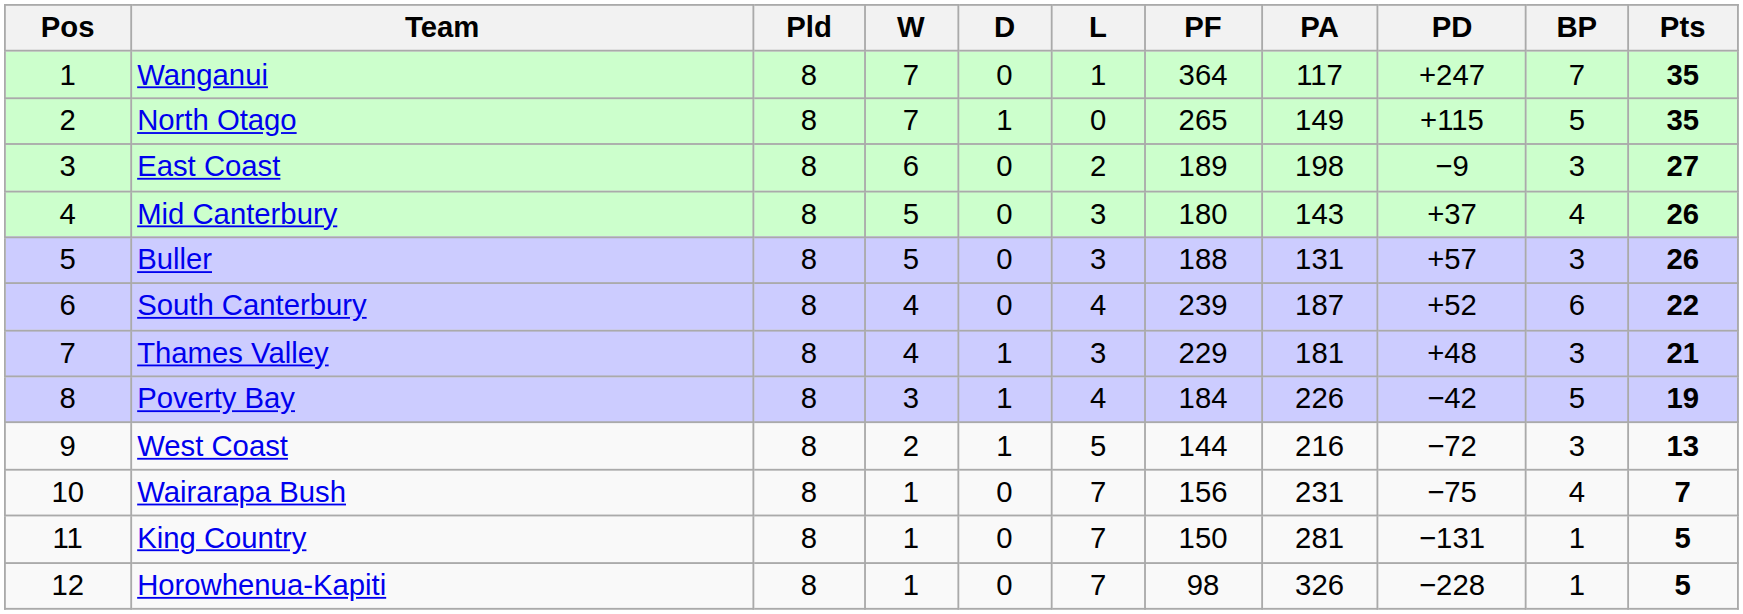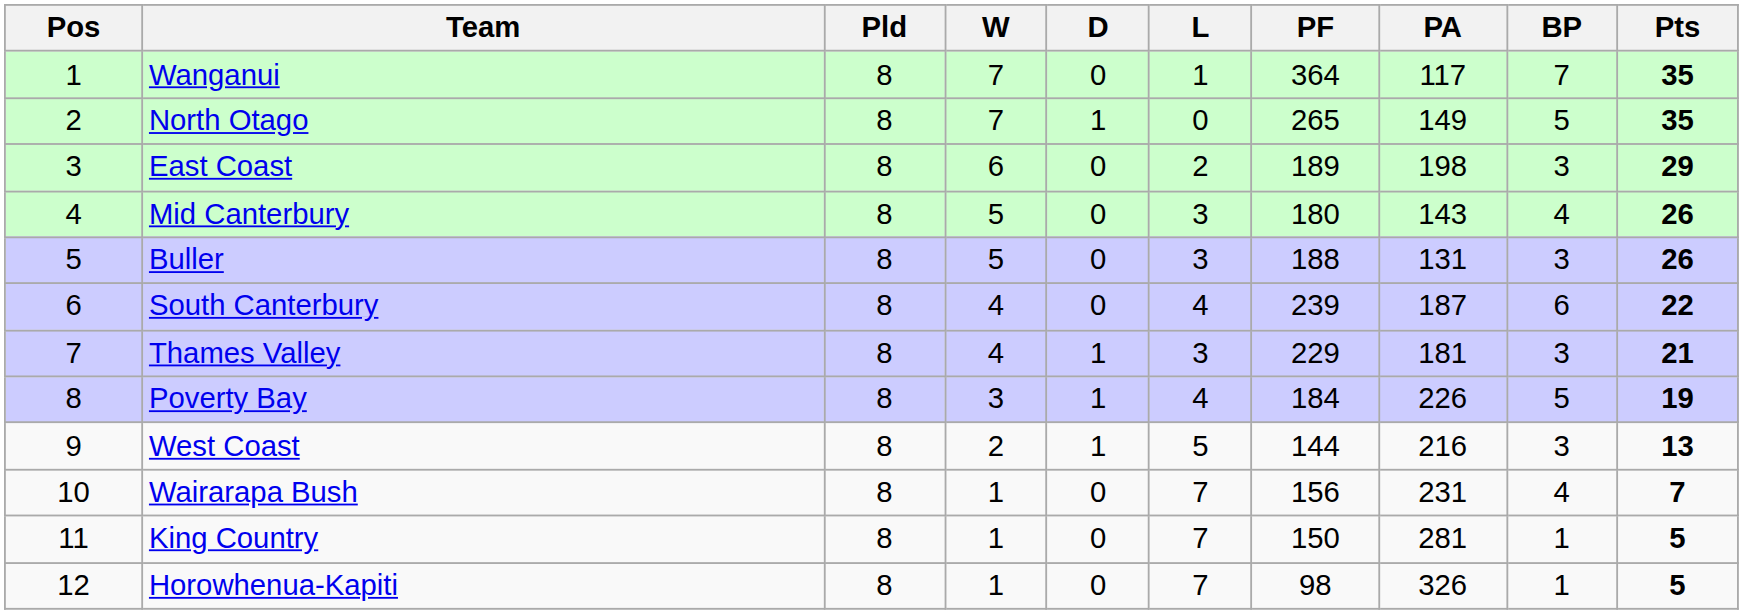- column: PD | +247 | +115 | −9 | +37 | +57 | +52 | +48 | −42 | −72 | −75 | −131 | −228
East Coast | Pts: 27 -> 29
